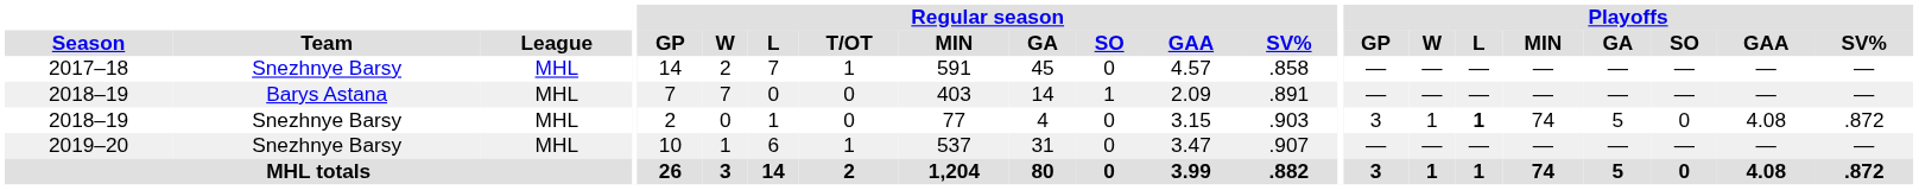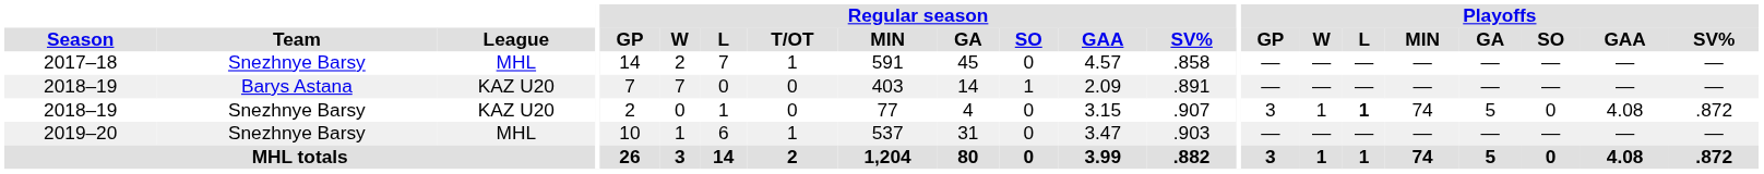2018–19 / Barys Astana | League: MHL -> KAZ U20
2018–19 / Snezhnye Barsy | League: MHL -> KAZ U20
2018–19 / Snezhnye Barsy | Regular season / SV%: .903 -> .907
2019–20 | Regular season / SV%: .907 -> .903
